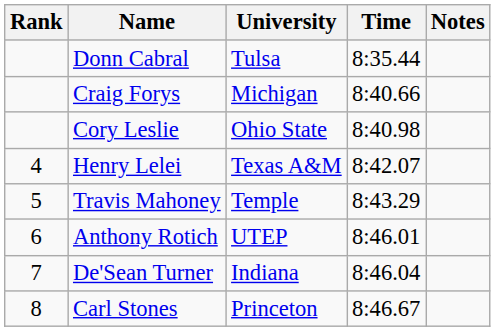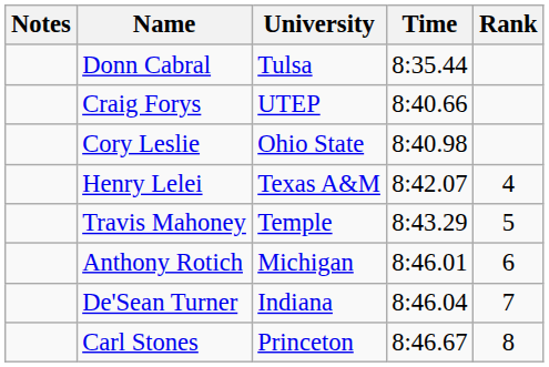columns swapped: Rank <-> Notes
Craig Forys | University: Michigan -> UTEP
Anthony Rotich | University: UTEP -> Michigan
